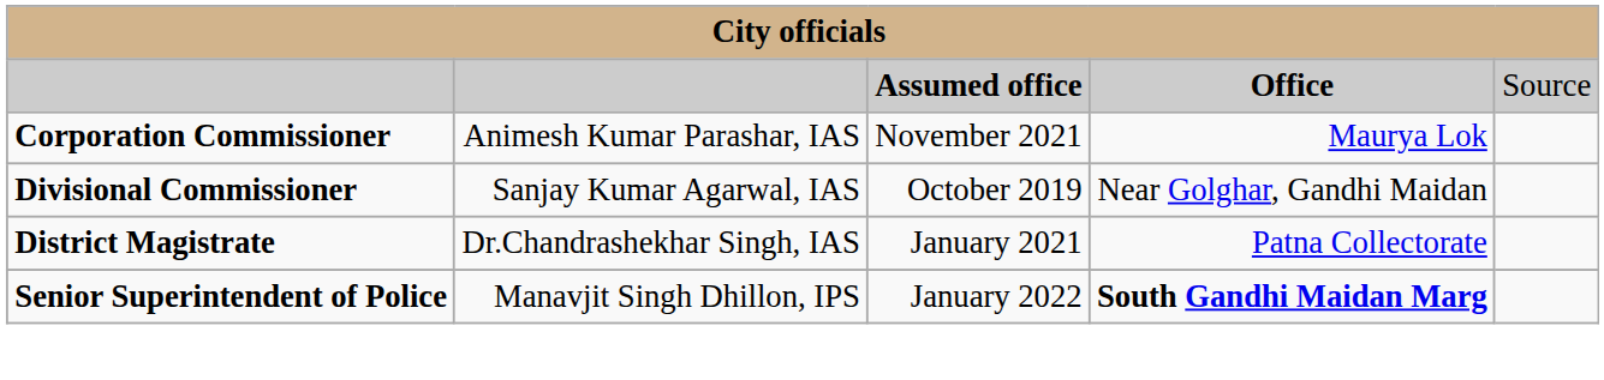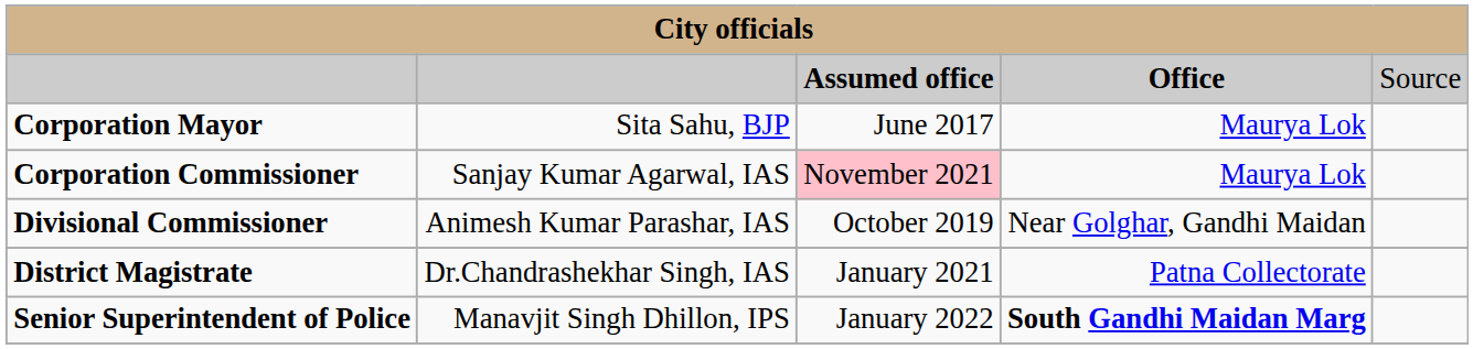+ row: Corporation Mayor | Sita Sahu, BJP | June 2017 | Maurya Lok
Corporation Commissioner | column 2: Animesh Kumar Parashar, IAS -> Sanjay Kumar Agarwal, IAS
Corporation Commissioner | column 3: no background -> pink background
Divisional Commissioner | column 2: Sanjay Kumar Agarwal, IAS -> Animesh Kumar Parashar, IAS
